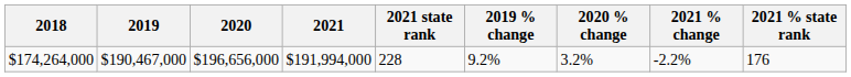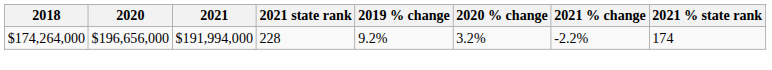- column: 2019 | $190,467,000
$174,264,000 | 2021 % state rank: 176 -> 174
